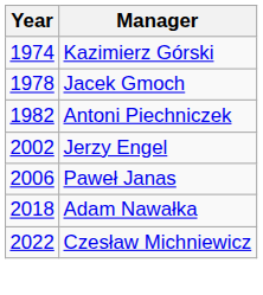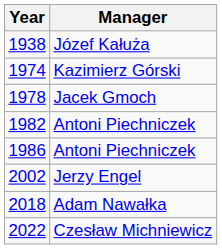+ row: 1938 | Józef Kałuża
+ row: 1986 | Antoni Piechniczek
- row: 2006 | Paweł Janas
